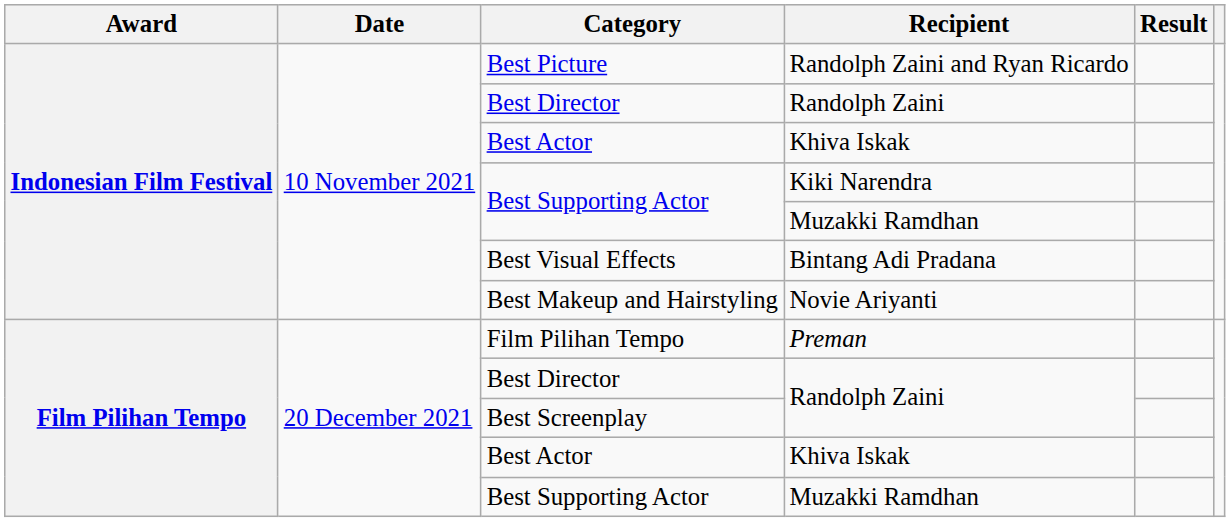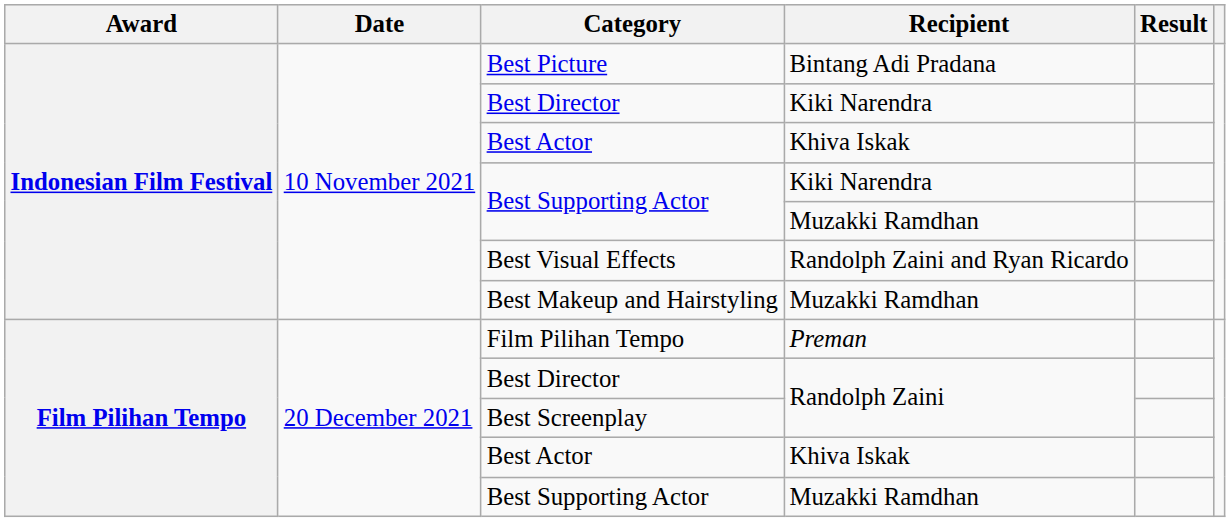Best Picture | Recipient: Randolph Zaini and Ryan Ricardo -> Bintang Adi Pradana
Indonesian Film Festival / Best Director | Recipient: Randolph Zaini -> Kiki Narendra
Best Visual Effects | Recipient: Bintang Adi Pradana -> Randolph Zaini and Ryan Ricardo
Best Makeup and Hairstyling | Recipient: Novie Ariyanti -> Muzakki Ramdhan
